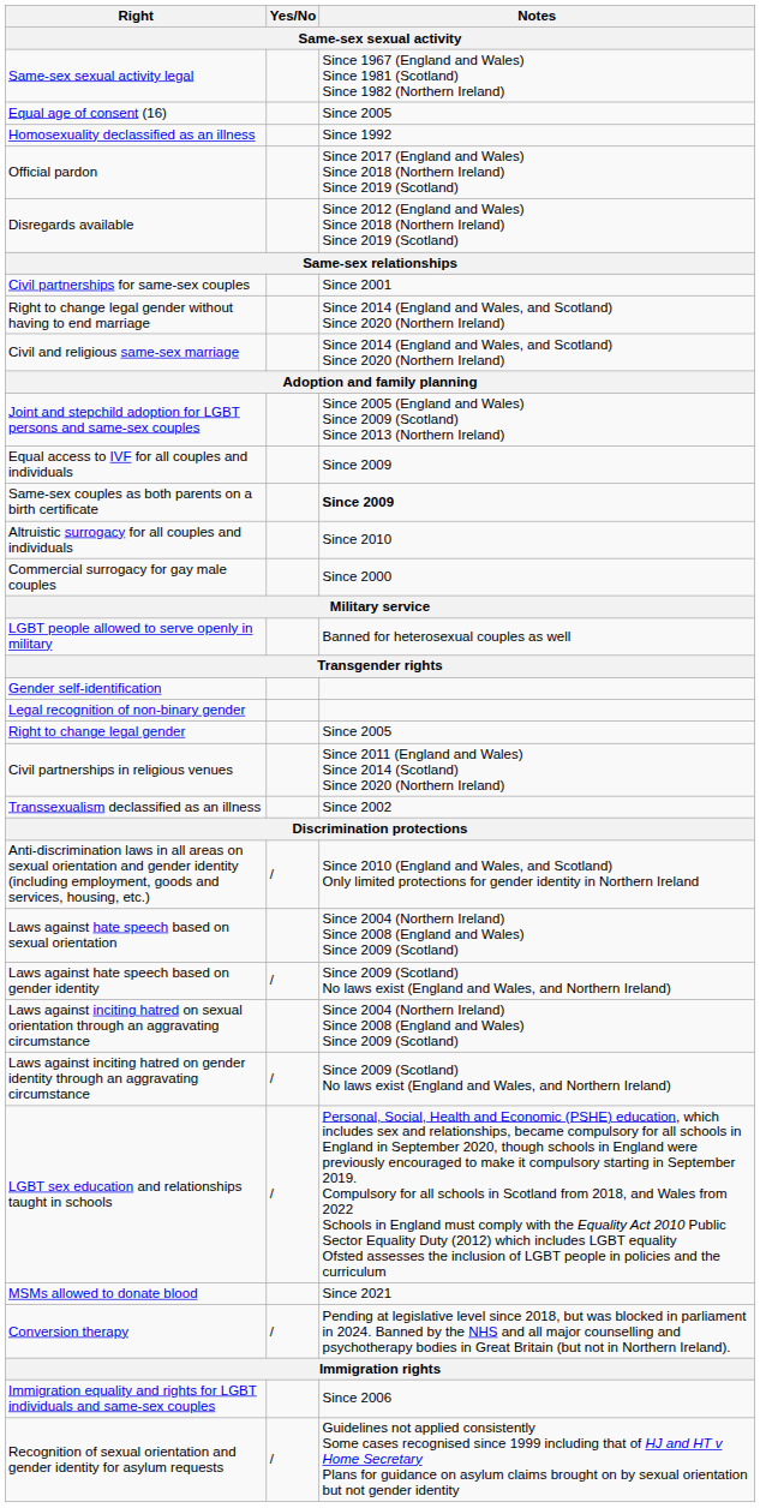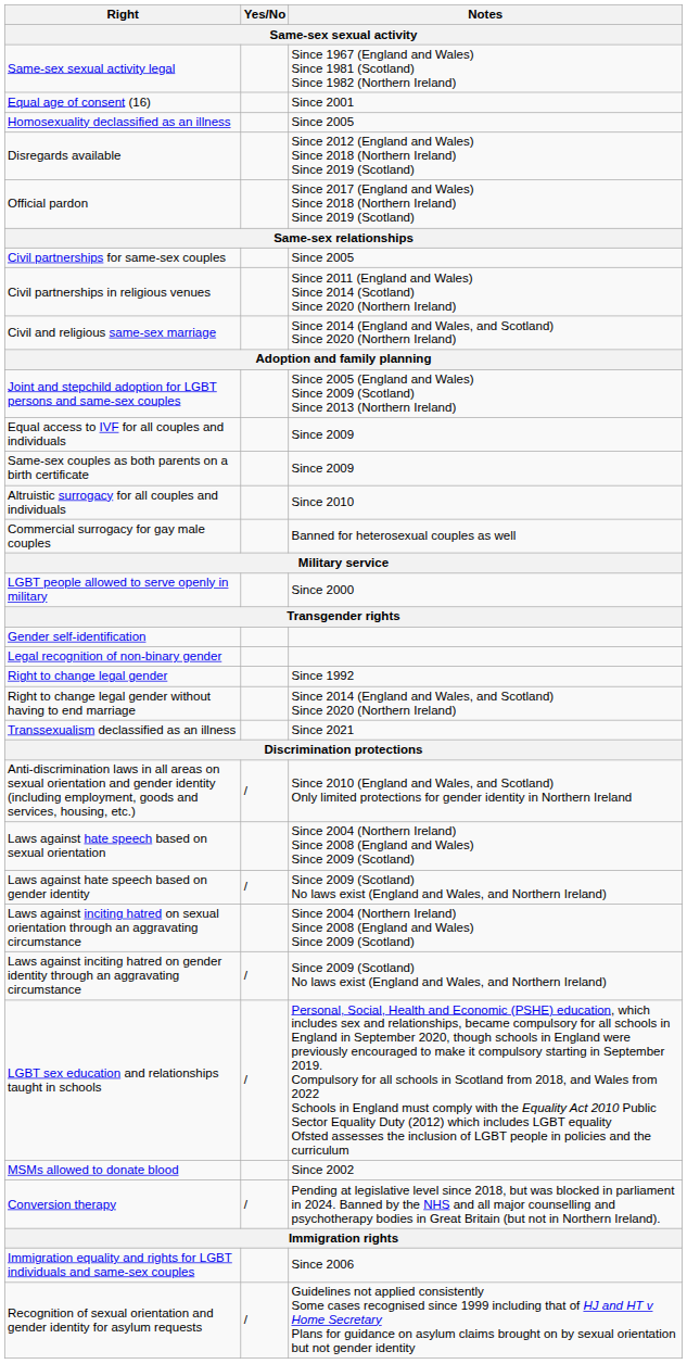Equal age of consent (16) | Notes: Since 2005 -> Since 2001
Homosexuality declassified as an illness | Notes: Since 1992 -> Since 2005
rows swapped: Official pardon <-> Disregards available
Civil partnerships for same-sex couples | Notes: Since 2001 -> Since 2005
rows swapped: Civil partnerships in religious venues <-> Right to change legal gender without having to end marriage
Same-sex couples as both parents on a birth certificate | Notes: bold -> normal
Commercial surrogacy for gay male couples | Notes: Since 2000 -> Banned for heterosexual couples as well
LGBT people allowed to serve openly in military | Notes: Banned for heterosexual couples as well -> Since 2000
Right to change legal gender | Notes: Since 2005 -> Since 1992
Transsexualism declassified as an illness | Notes: Since 2002 -> Since 2021
MSMs allowed to donate blood | Notes: Since 2021 -> Since 2002
